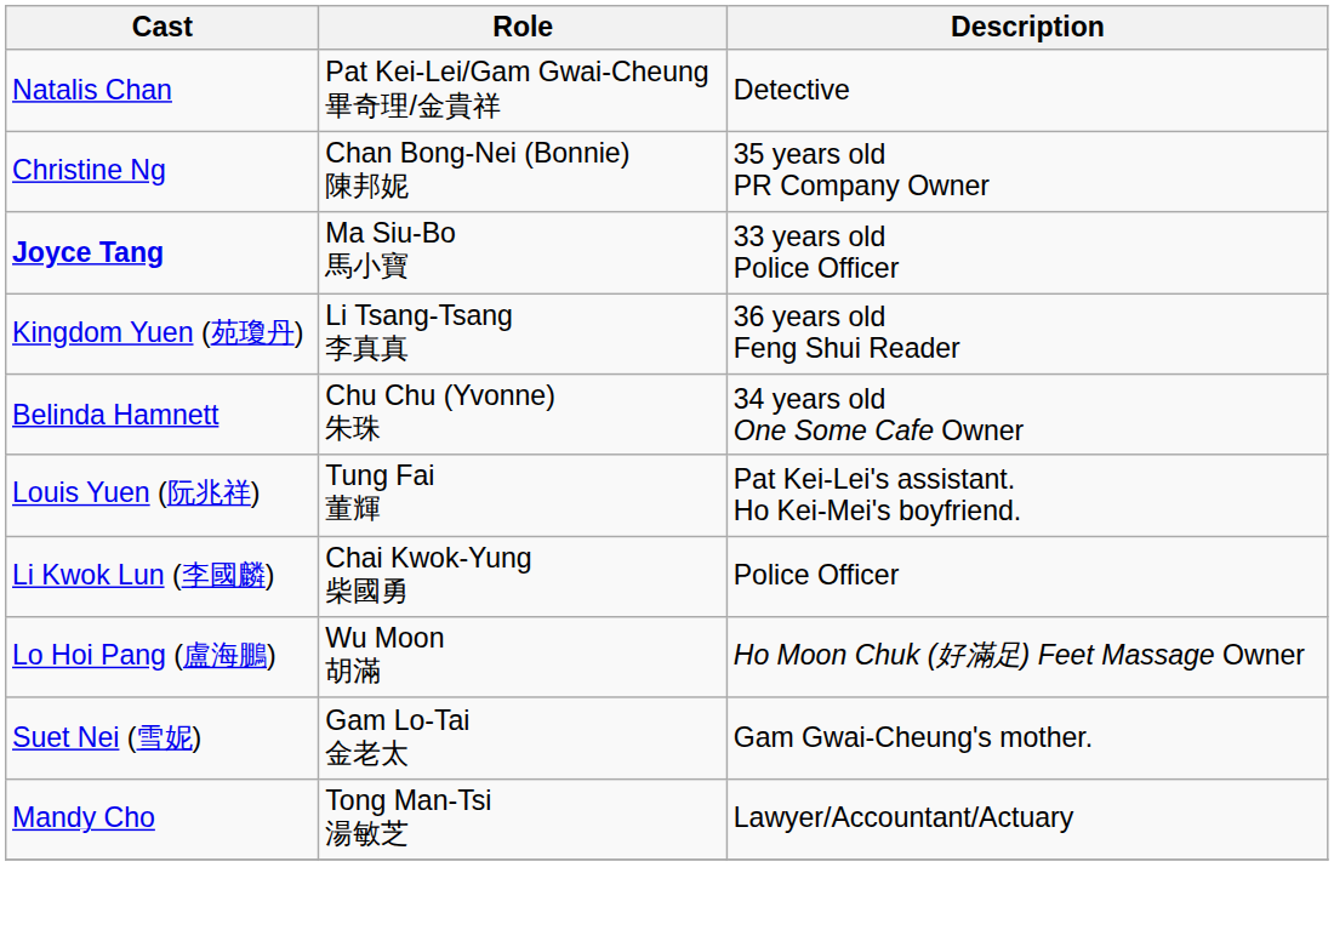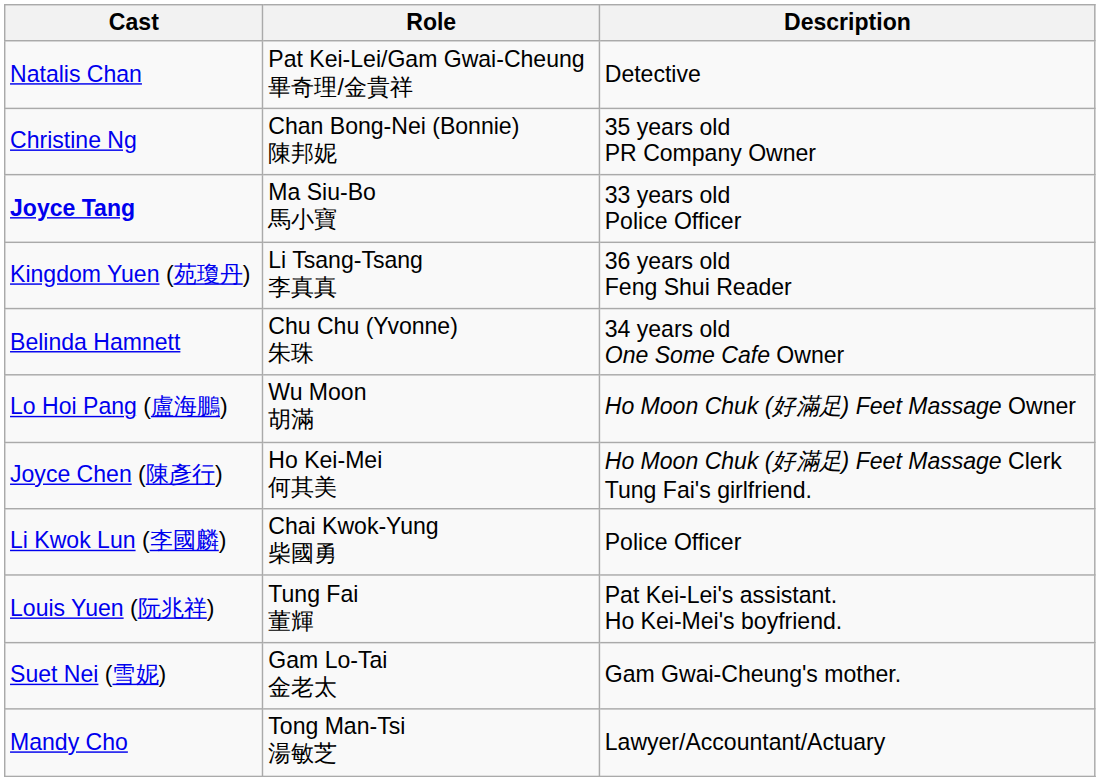rows swapped: Louis Yuen (阮兆祥) <-> Lo Hoi Pang (盧海鵬)
+ row: Joyce Chen (陳彥行) | Ho Kei-Mei 何其美 | Ho Moon Chuk (好滿足) Feet Massage Clerk Tung Fai's girlfriend.
